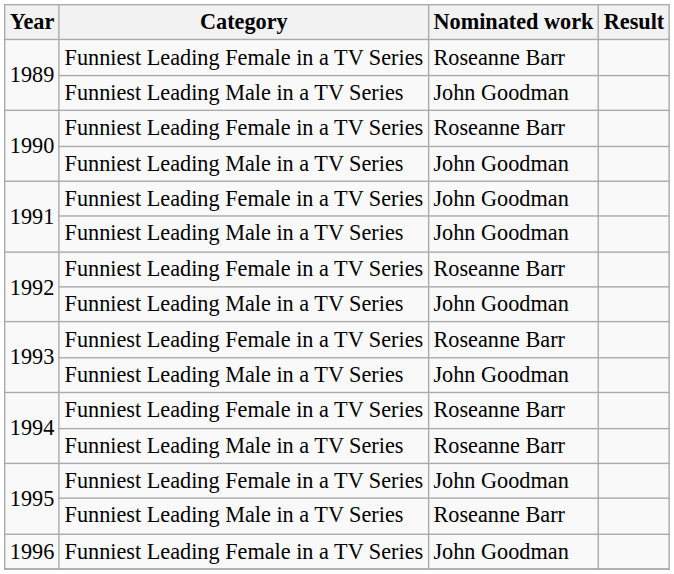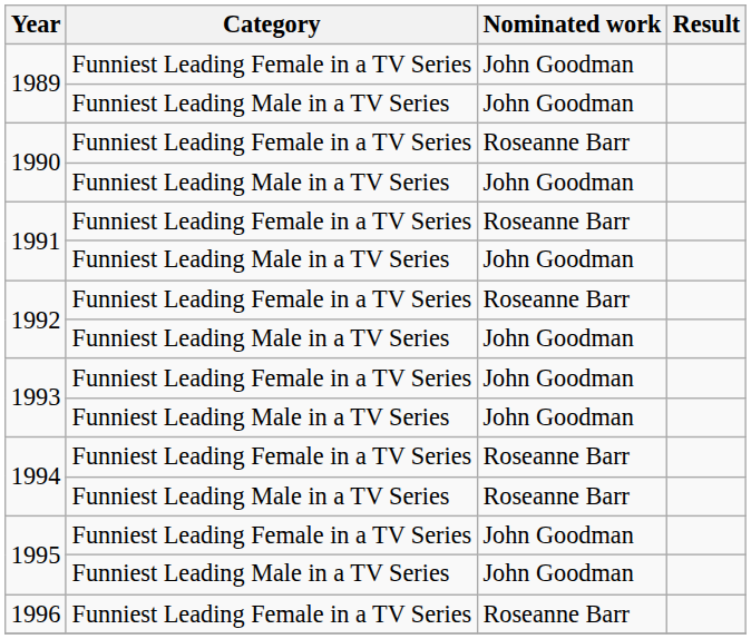1989 / Funniest Leading Female in a TV Series | Nominated work: Roseanne Barr -> John Goodman
1991 / Funniest Leading Female in a TV Series | Nominated work: John Goodman -> Roseanne Barr
1993 / Funniest Leading Female in a TV Series | Nominated work: Roseanne Barr -> John Goodman
1995 / Funniest Leading Male in a TV Series | Nominated work: Roseanne Barr -> John Goodman
1996 | Nominated work: John Goodman -> Roseanne Barr
